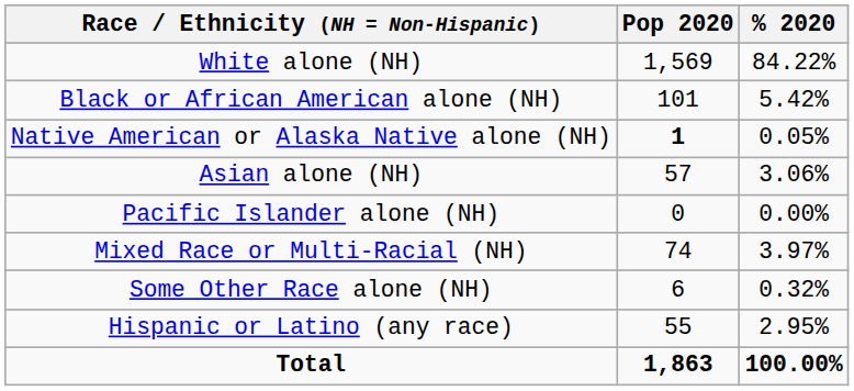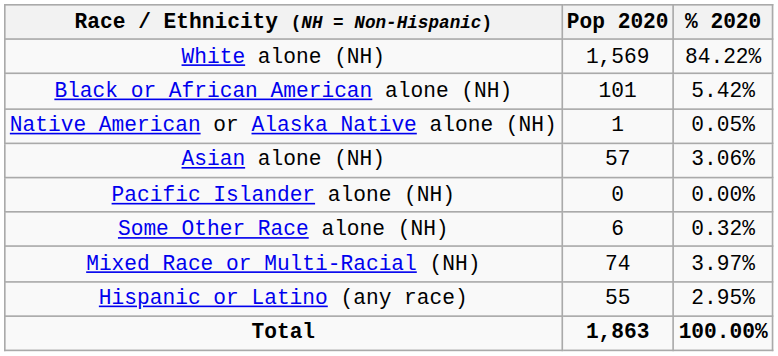Native American or Alaska Native alone (NH) | Pop 2020: bold -> normal
rows swapped: Some Other Race alone (NH) <-> Mixed Race or Multi-Racial (NH)
